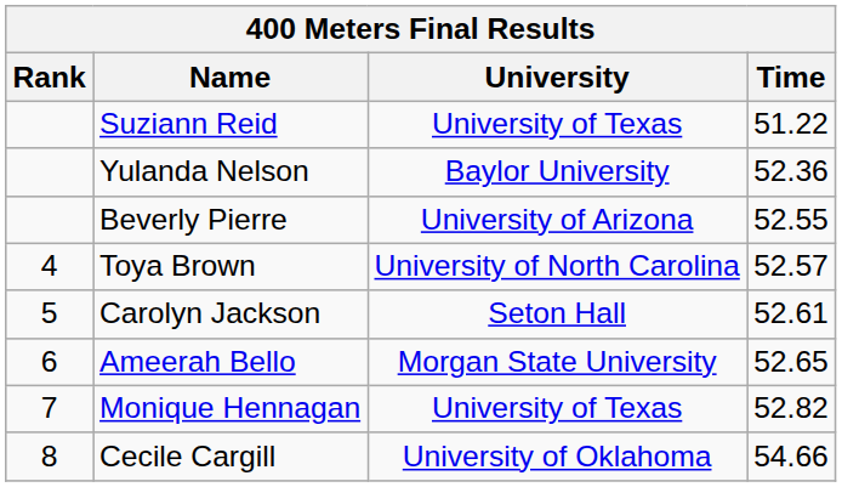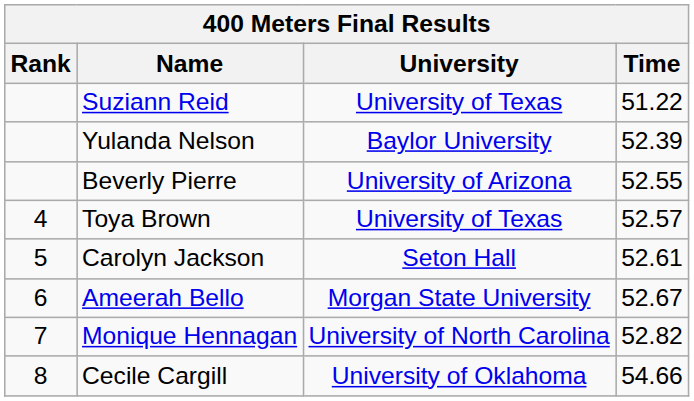Yulanda Nelson | Time: 52.36 -> 52.39
Toya Brown | University: University of North Carolina -> University of Texas
Ameerah Bello | Time: 52.65 -> 52.67
Monique Hennagan | University: University of Texas -> University of North Carolina
